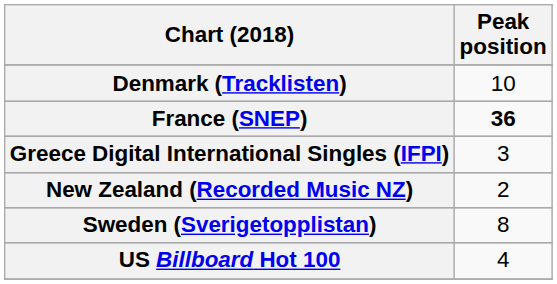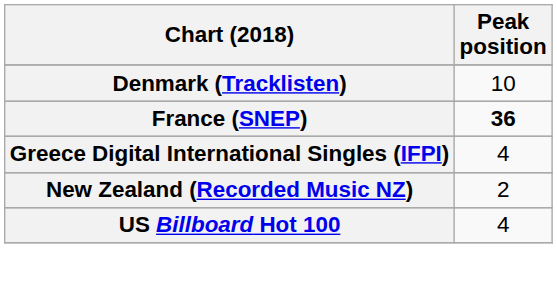Greece Digital International Singles (IFPI) | Peak position: 3 -> 4
- row: Sweden (Sverigetopplistan) | 8
